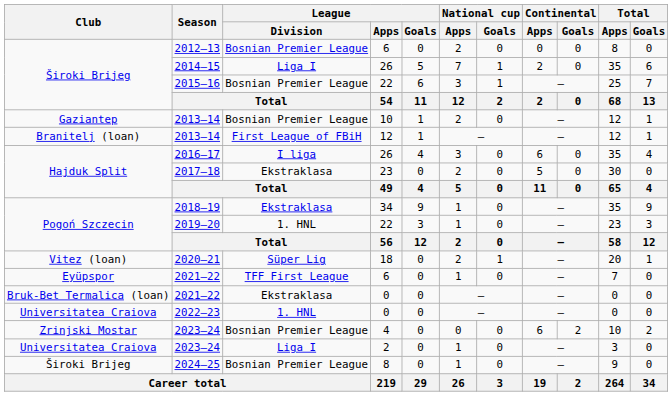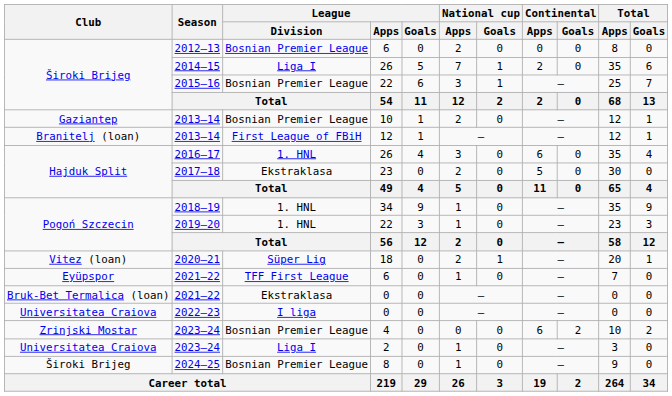2016–17 | League / Division: I liga -> 1. HNL
2018–19 | League / Division: Ekstraklasa -> 1. HNL
2022–23 | League / Division: 1. HNL -> I liga
